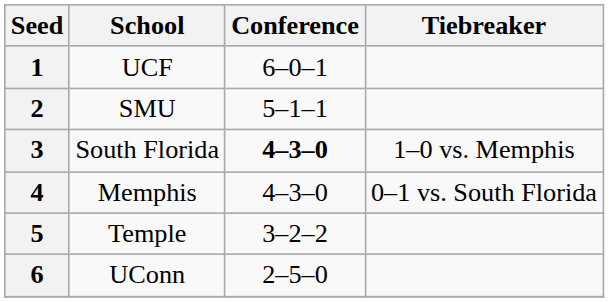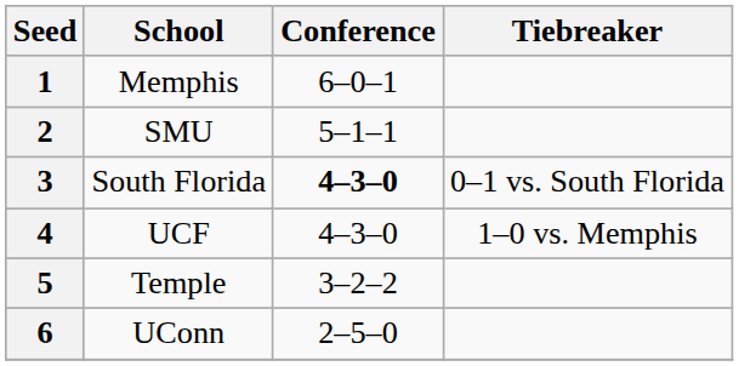1 | School: UCF -> Memphis
3 | Tiebreaker: 1–0 vs. Memphis -> 0–1 vs. South Florida
4 | School: Memphis -> UCF
4 | Tiebreaker: 0–1 vs. South Florida -> 1–0 vs. Memphis
